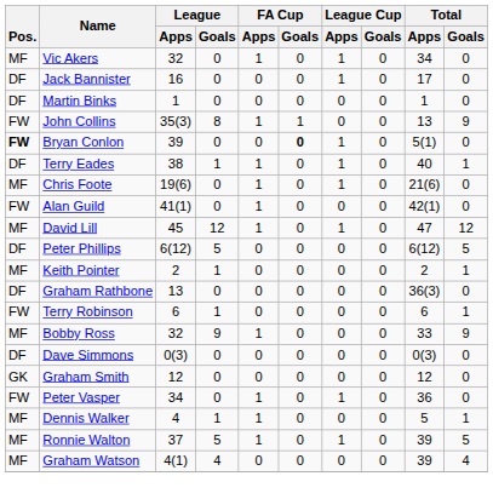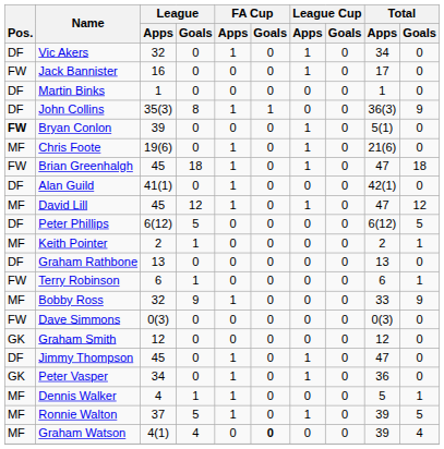Vic Akers | Pos.: MF -> DF
Jack Bannister | Pos.: DF -> FW
John Collins | Pos.: FW -> DF
John Collins | Total / Apps: 13 -> 36(3)
Bryan Conlon | FA Cup / Goals: bold -> normal
- row: DF | Terry Eades | 38 | 1 | 1 | 0 | 1 | 0 | 40 | 1
+ row: FW | Brian Greenhalgh | 45 | 18 | 1 | 0 | 1 | 0 | 47 | 18
Alan Guild | Pos.: FW -> DF
Graham Rathbone | Total / Apps: 36(3) -> 13
Dave Simmons | Pos.: DF -> FW
+ row: DF | Jimmy Thompson | 45 | 0 | 1 | 0 | 1 | 0 | 47 | 0
Peter Vasper | Pos.: FW -> GK
Graham Watson | FA Cup / Goals: normal -> bold
